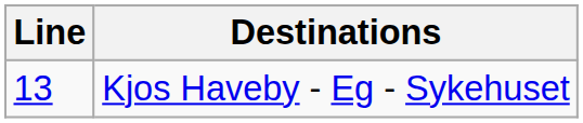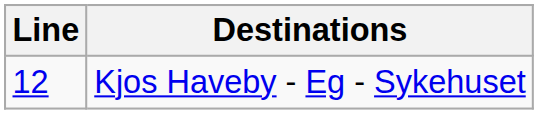Kjos Haveby - Eg - Sykehuset | Line: 13 -> 12
